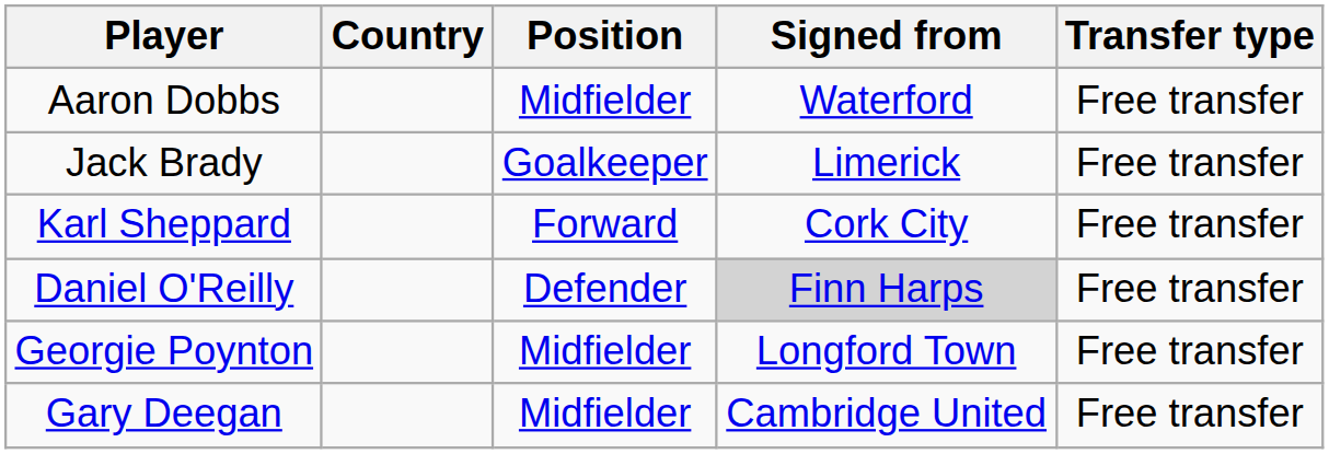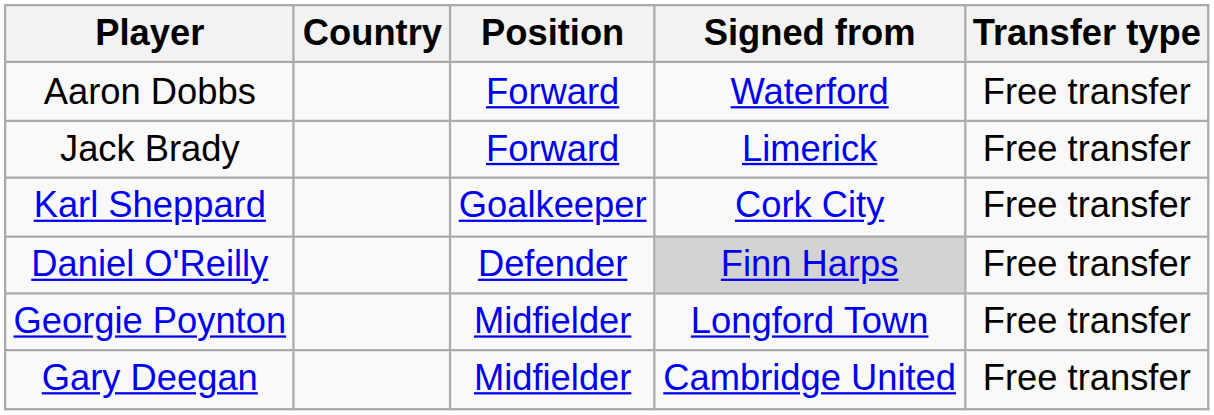Aaron Dobbs | Position: Midfielder -> Forward
Jack Brady | Position: Goalkeeper -> Forward
Karl Sheppard | Position: Forward -> Goalkeeper
